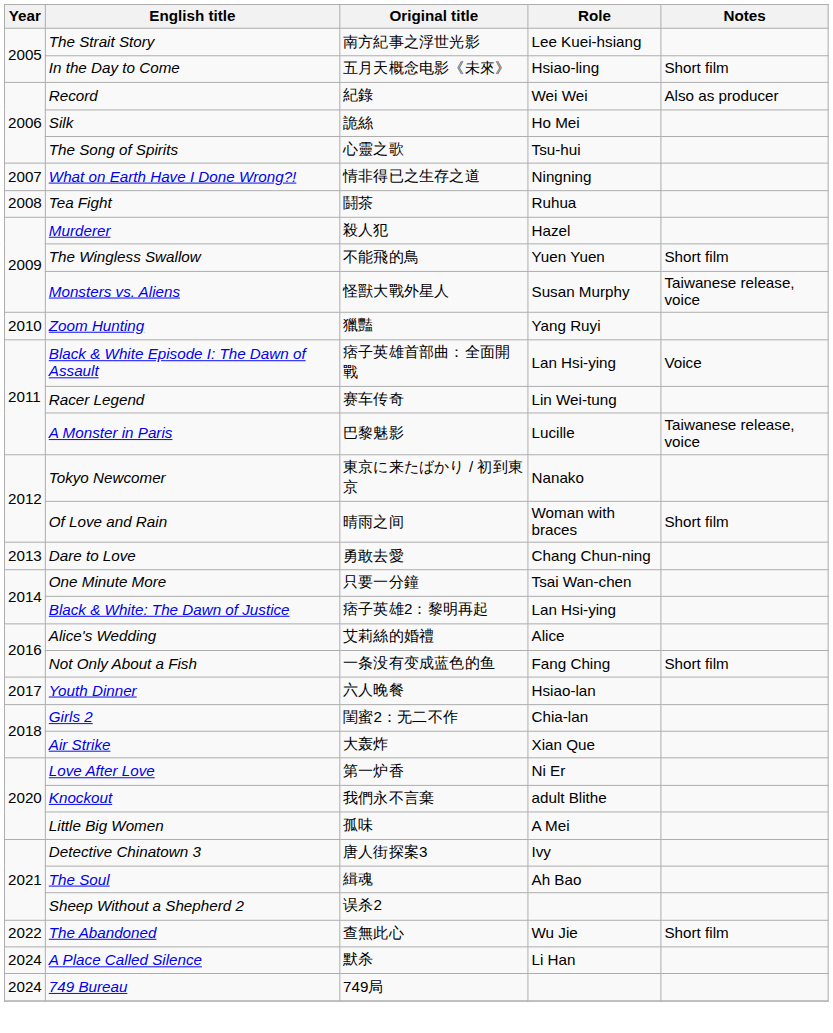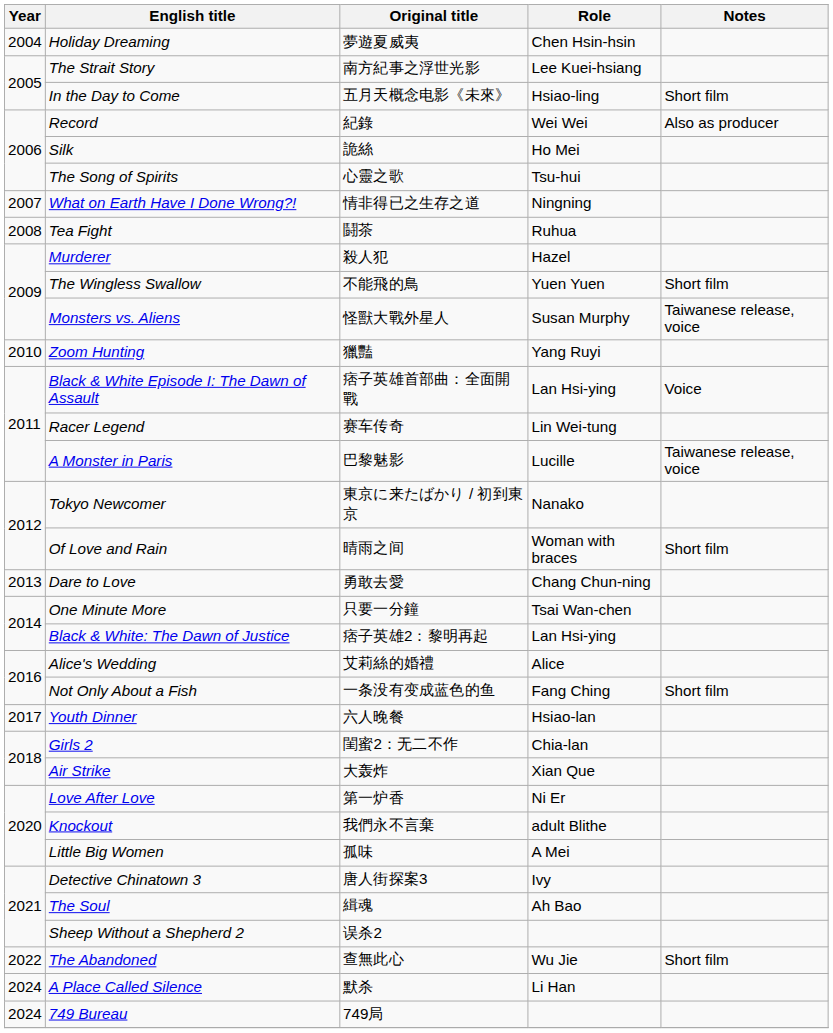+ row: 2004 | Holiday Dreaming | 夢遊夏威夷 | Chen Hsin-hsin
